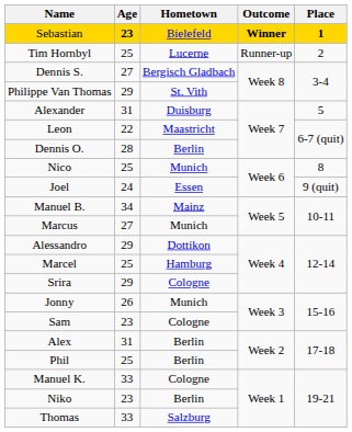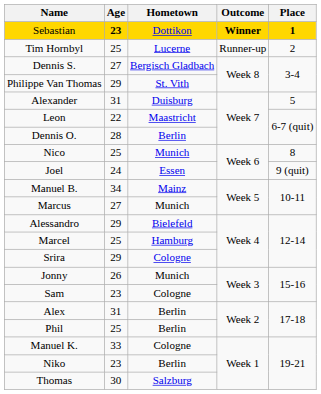Sebastian | Hometown: Bielefeld -> Dottikon
Alessandro | Hometown: Dottikon -> Bielefeld
Thomas | Age: 33 -> 30
